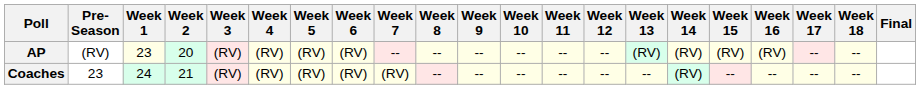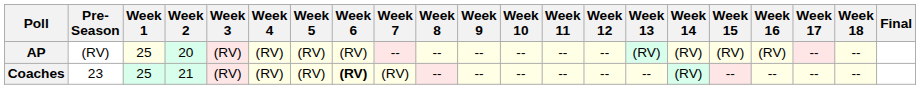AP | Week 1: 23 -> 25
Coaches | Week 1: 24 -> 25
Coaches | Week 6: normal -> bold
